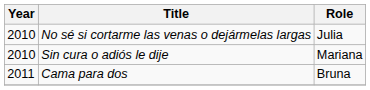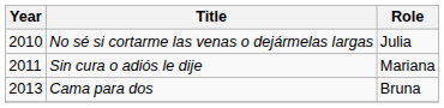Sin cura o adiós le dije | Year: 2010 -> 2011
Cama para dos | Year: 2011 -> 2013
